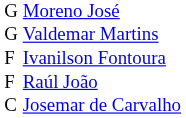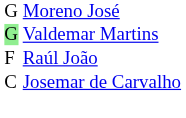Valdemar Martins | column 1: no background -> lightgreen background
- row: F | Ivanilson Fontoura
